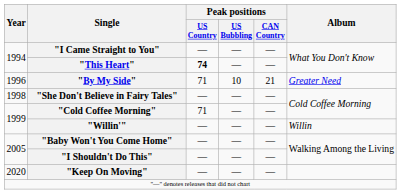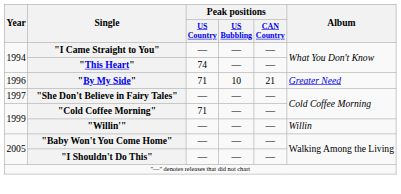"This Heart" | Peak positions / US Country: bold -> normal
"She Don't Believe in Fairy Tales" | Year: 1998 -> 1997
- row: 2020 | "Keep On Moving" | — | — | —
